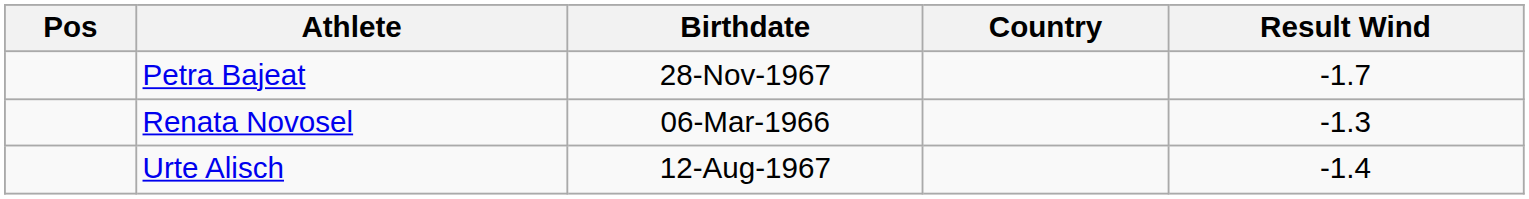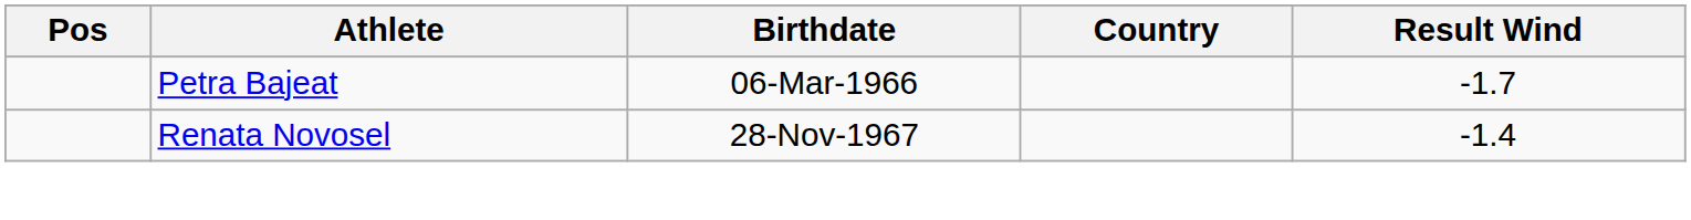Petra Bajeat | Birthdate: 28-Nov-1967 -> 06-Mar-1966
Renata Novosel | Birthdate: 06-Mar-1966 -> 28-Nov-1967
Renata Novosel | Result Wind: -1.3 -> -1.4
- row: Urte Alisch | 12-Aug-1967 | -1.4
